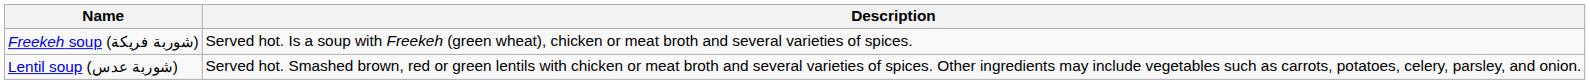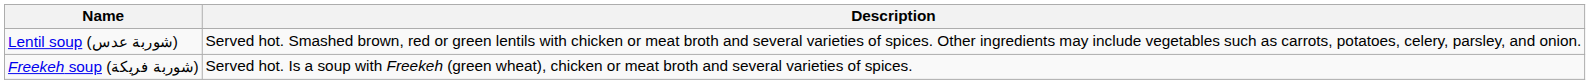rows swapped: Lentil soup (شوربة عدس) <-> Freekeh soup (شوربة فريكة)
